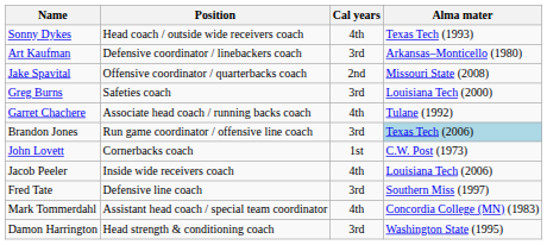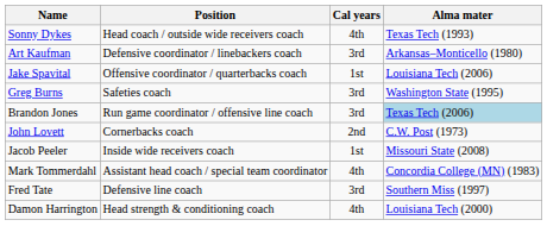Jake Spavital | Cal years: 2nd -> 1st
Jake Spavital | Alma mater: Missouri State (2008) -> Louisiana Tech (2006)
Greg Burns | Alma mater: Louisiana Tech (2000) -> Washington State (1995)
- row: Garret Chachere | Associate head coach / running backs coach | 4th | Tulane (1992)
John Lovett | Cal years: 1st -> 2nd
Jacob Peeler | Cal years: 4th -> 1st
Jacob Peeler | Alma mater: Louisiana Tech (2006) -> Missouri State (2008)
rows swapped: Fred Tate <-> Mark Tommerdahl
Damon Harrington | Cal years: 3rd -> 4th
Damon Harrington | Alma mater: Washington State (1995) -> Louisiana Tech (2000)
